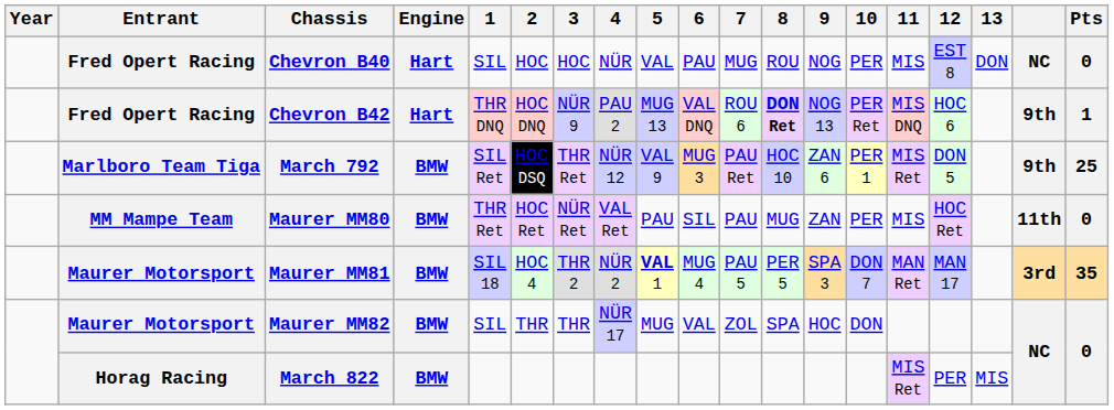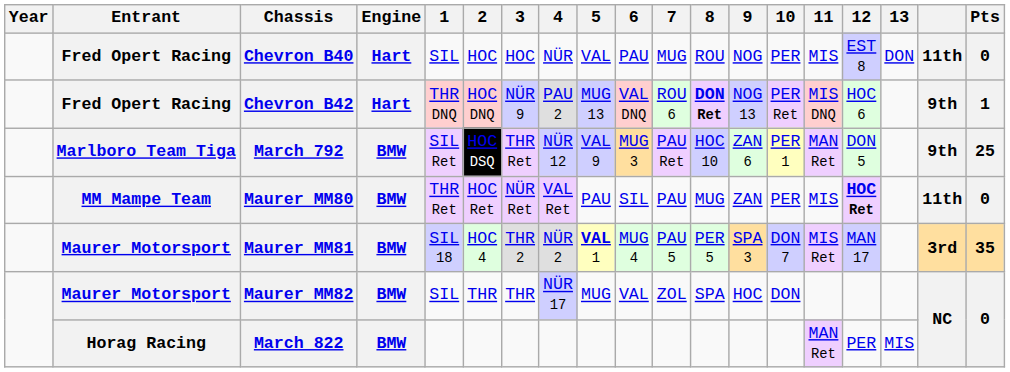Chevron B40 | column 18: NC -> 11th
March 792 | 11: MIS Ret -> MAN Ret
Maurer MM80 | 12: normal -> bold
Maurer MM81 | 11: MAN Ret -> MIS Ret
March 822 | 11: MIS Ret -> MAN Ret
